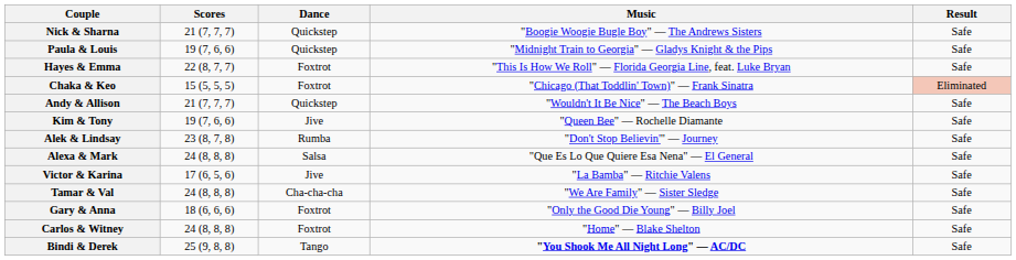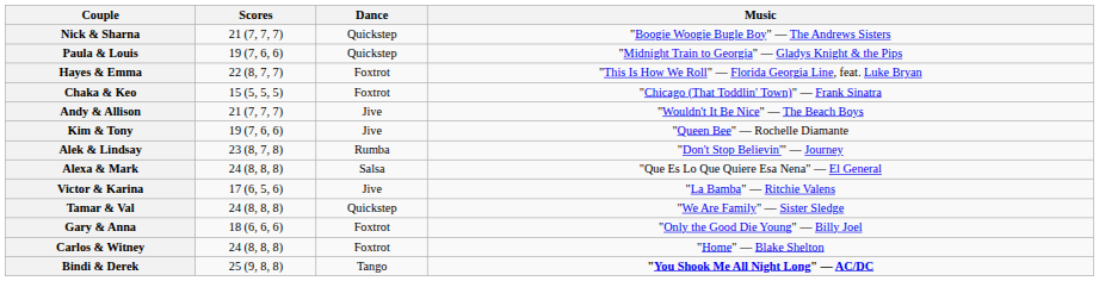- column: Result | Safe | Safe | Safe | Eliminated | Safe | Safe | Safe | Safe | Safe | Safe | Safe | Safe | Safe
Andy & Allison | Dance: Quickstep -> Jive
Tamar & Val | Dance: Cha-cha-cha -> Quickstep
